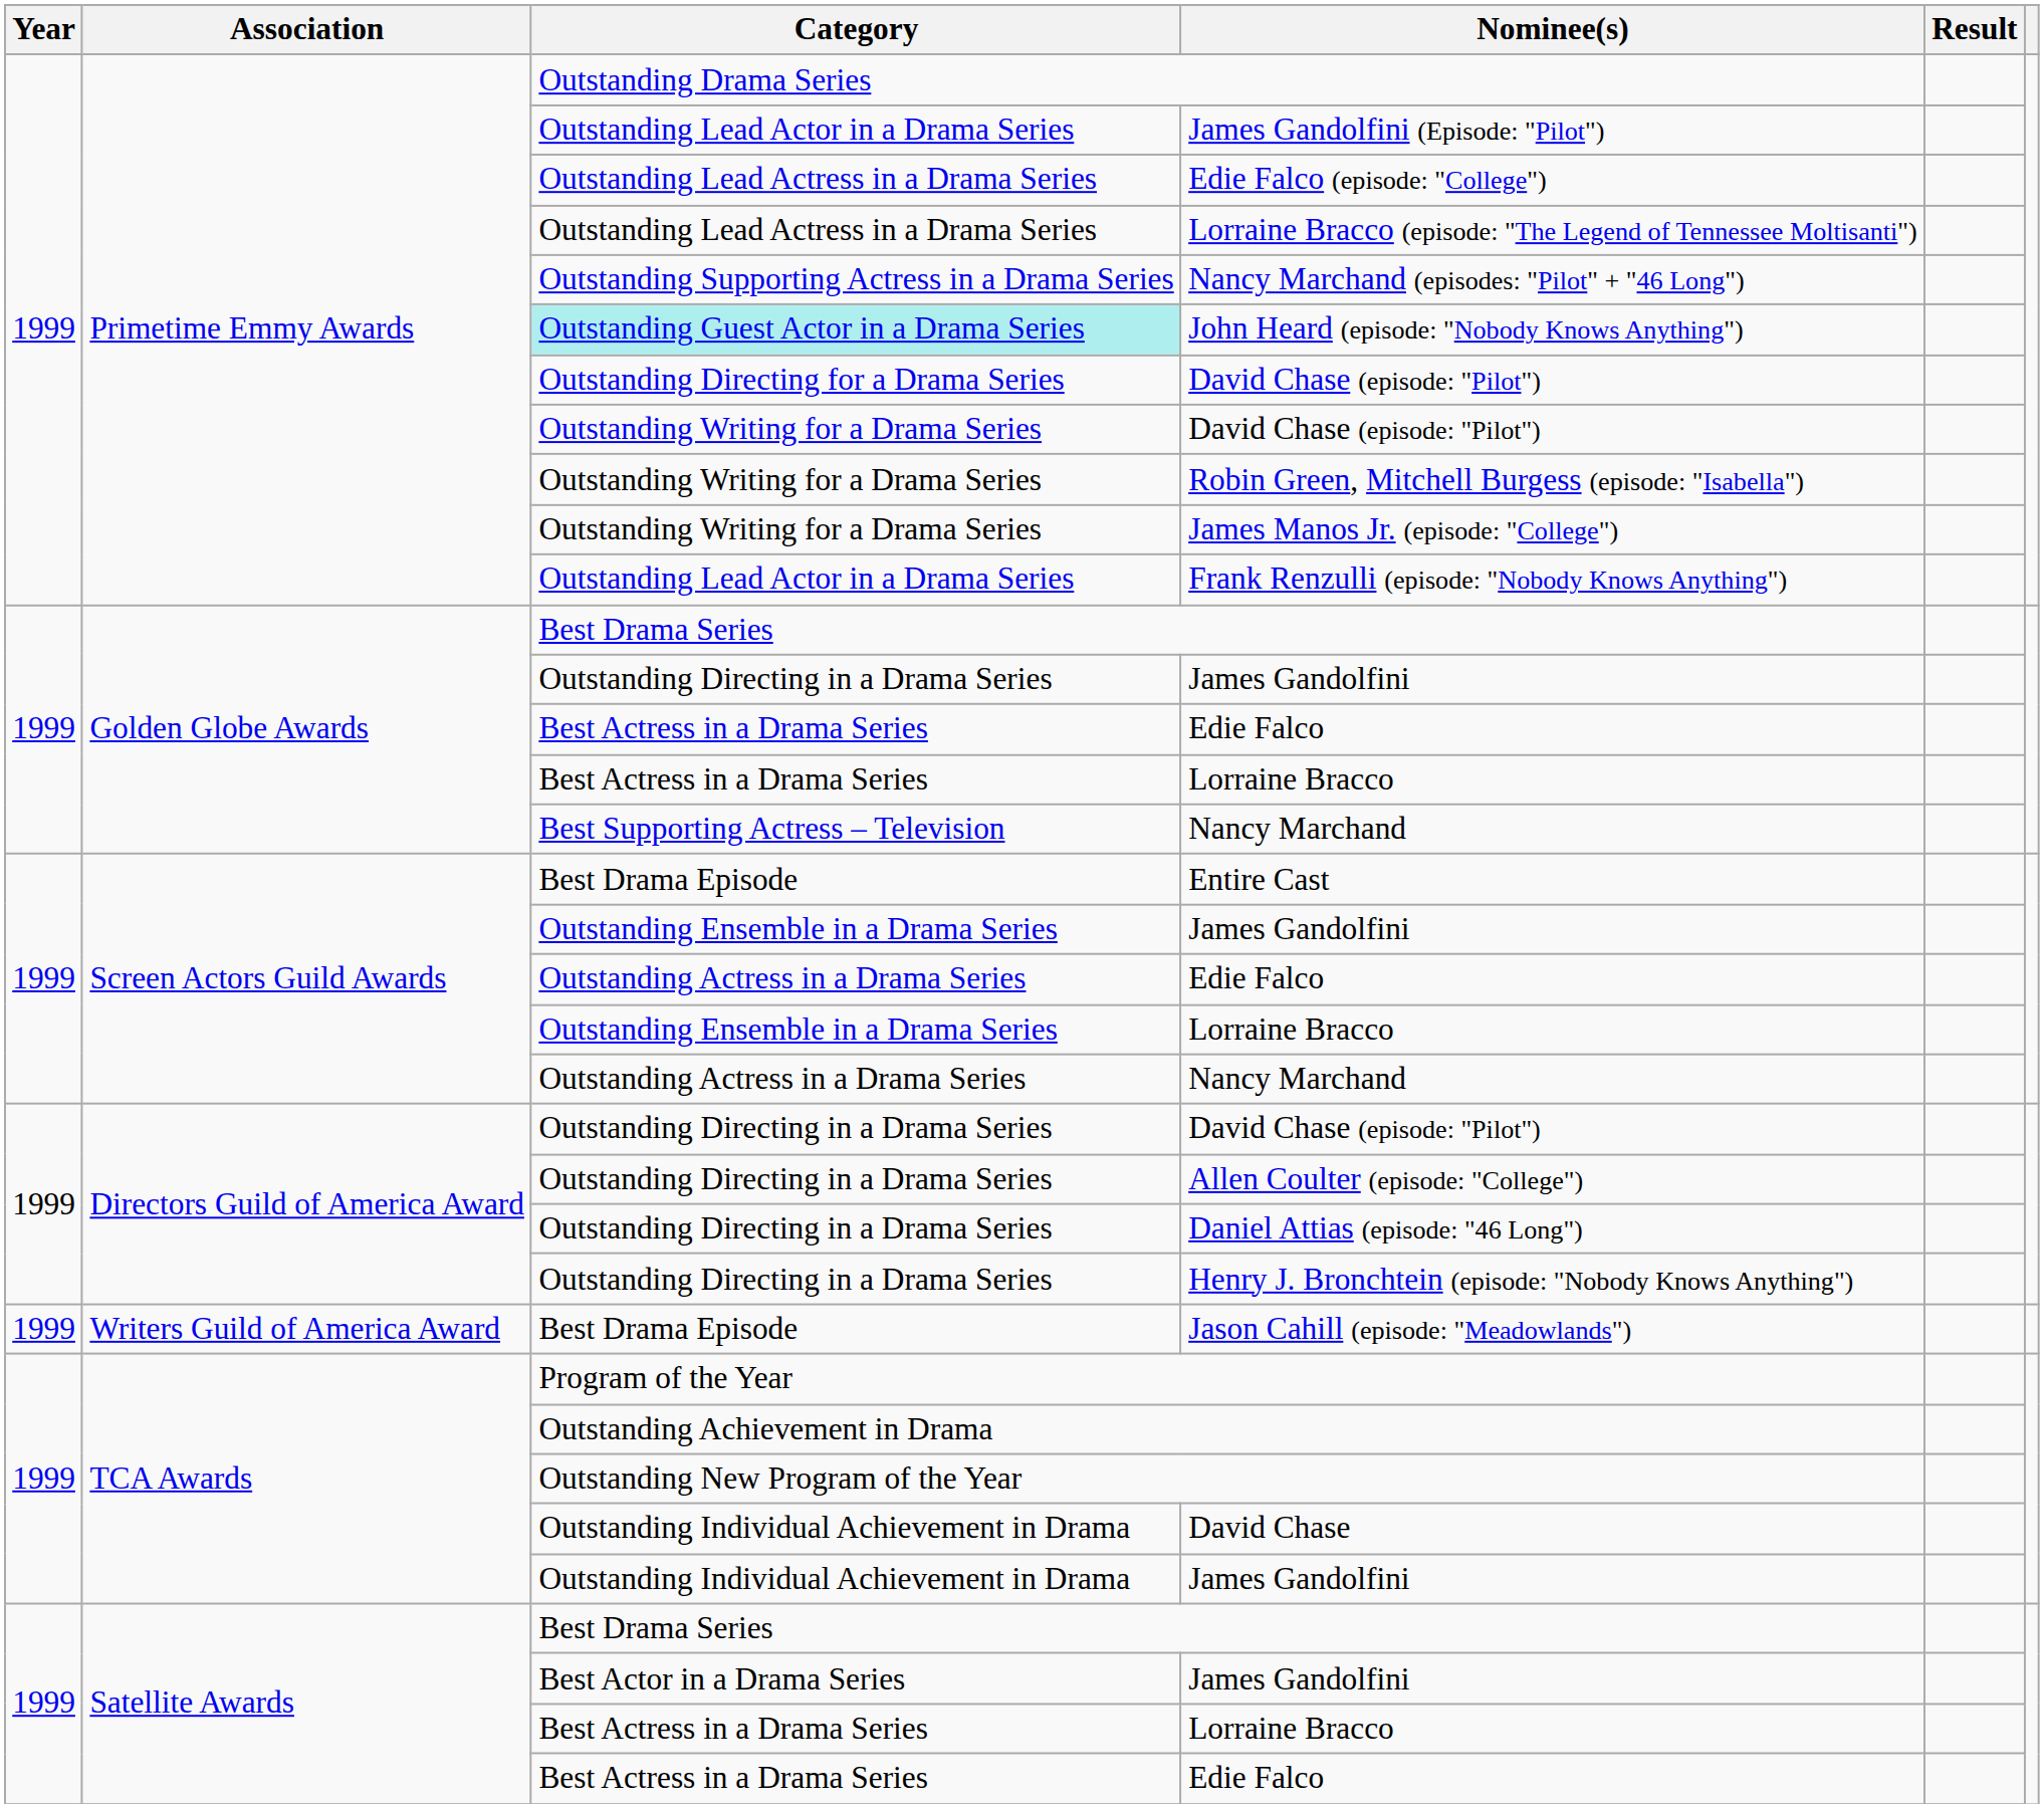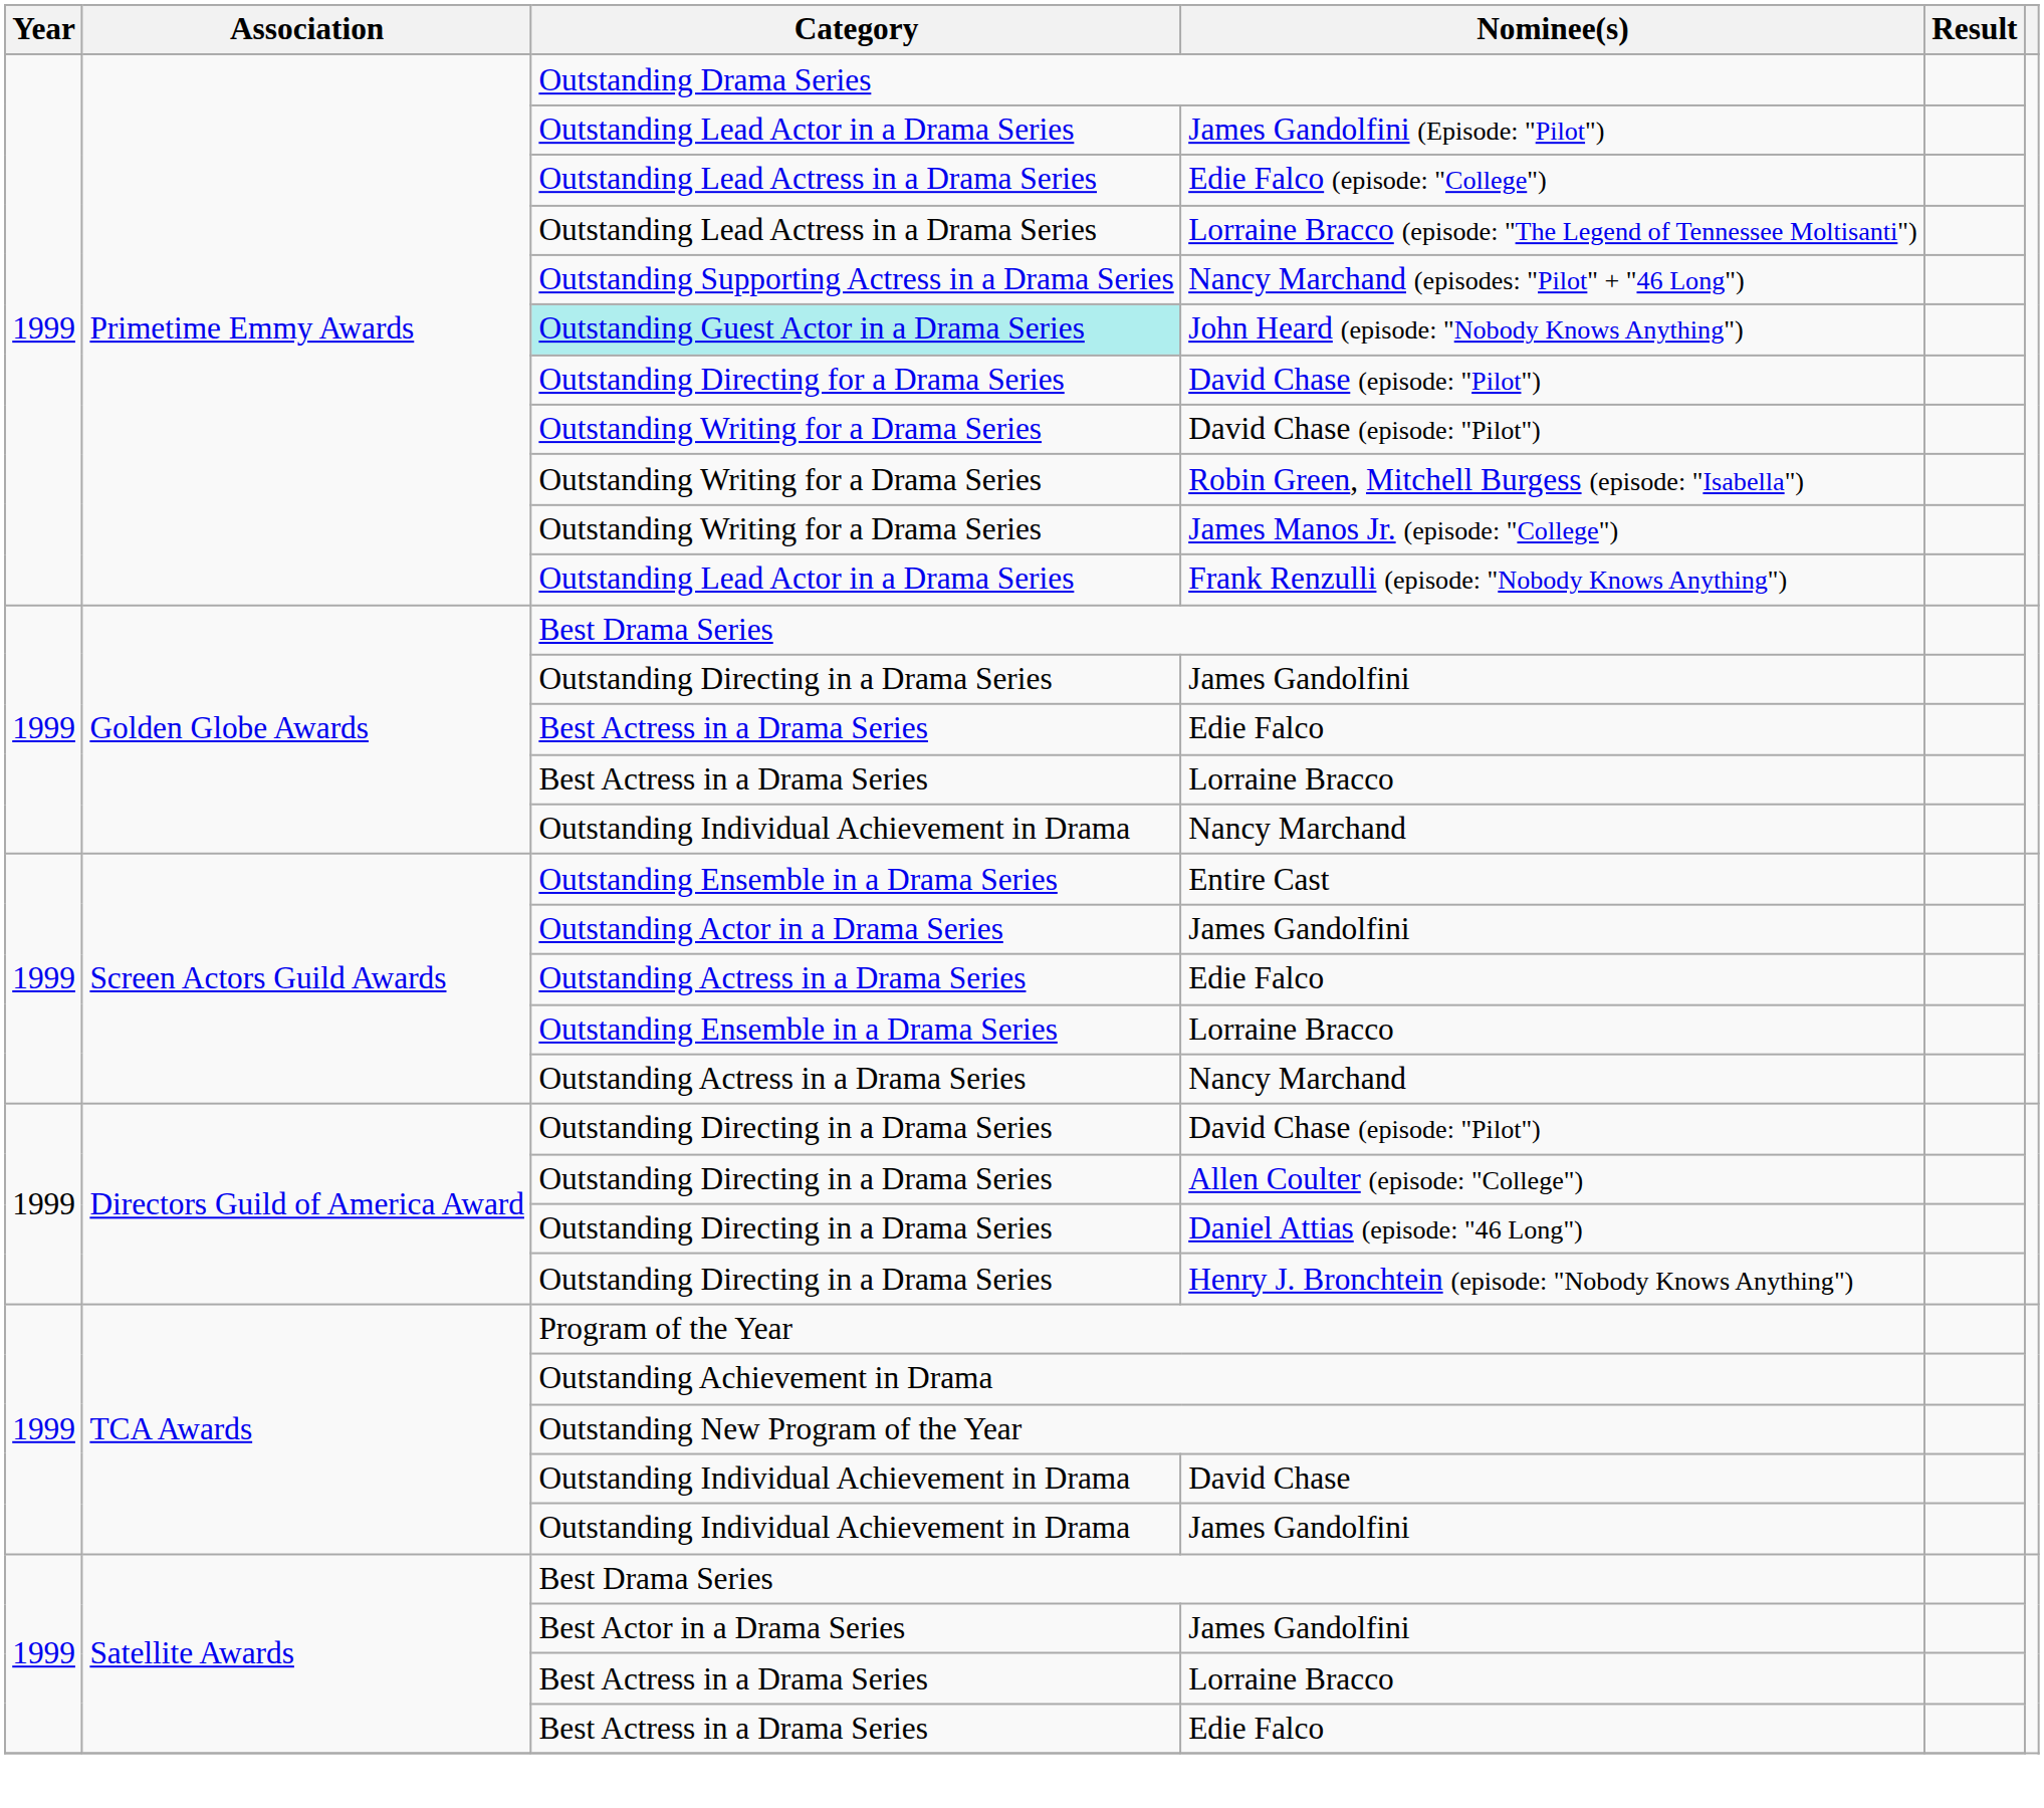Golden Globe Awards / Nancy Marchand | Category: Best Supporting Actress – Television -> Outstanding Individual Achievement in Drama
Entire Cast | Category: Best Drama Episode -> Outstanding Ensemble in a Drama Series
Screen Actors Guild Awards / James Gandolfini | Category: Outstanding Ensemble in a Drama Series -> Outstanding Actor in a Drama Series
- row: 1999 | Writers Guild of America Award | Best Drama Episode | Jason Cahill (episode: "Meadowlands")
